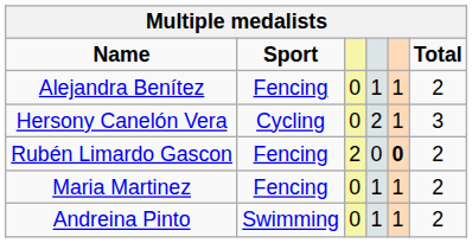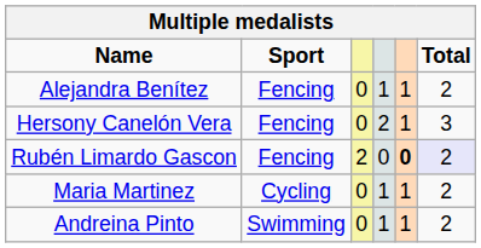Hersony Canelón Vera | Sport: Cycling -> Fencing
Rubén Limardo Gascon | Total: no background -> lavender background
Maria Martinez | Sport: Fencing -> Cycling
